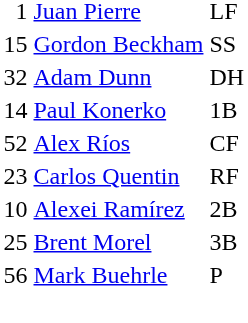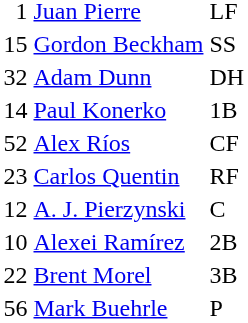+ row: 12 | A. J. Pierzynski | C
Brent Morel | column 1: 25 -> 22
